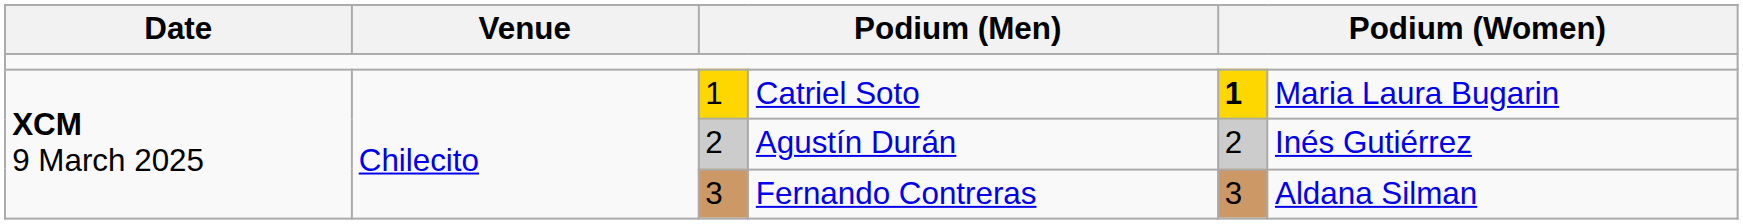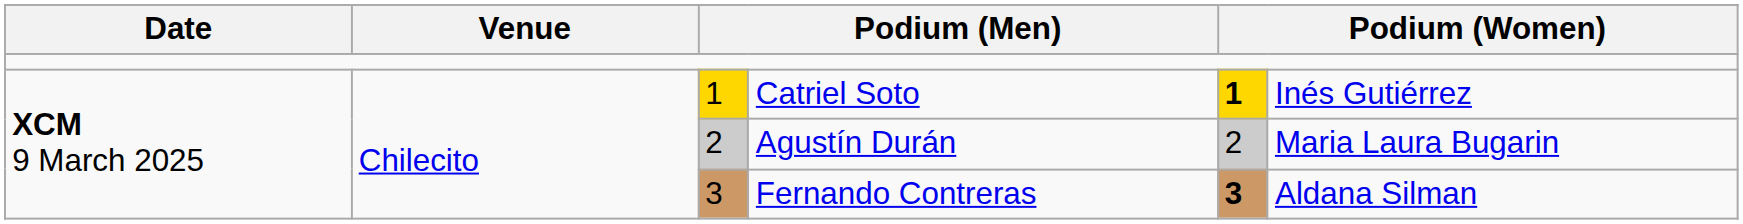Catriel Soto | column 6: Maria Laura Bugarin -> Inés Gutiérrez
Agustín Durán | column 6: Inés Gutiérrez -> Maria Laura Bugarin
Fernando Contreras | column 5: normal -> bold
